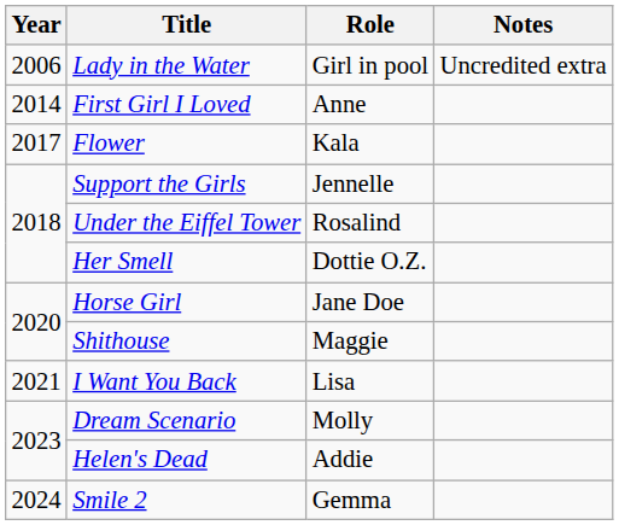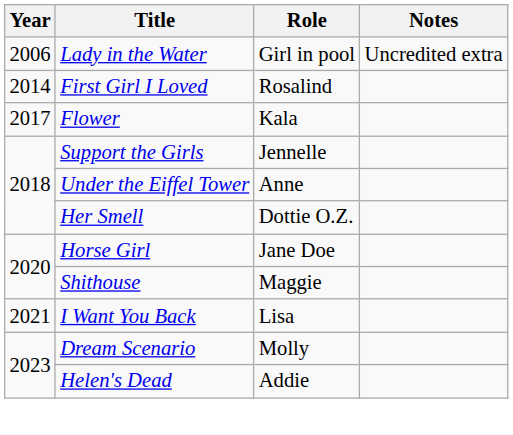First Girl I Loved | Role: Anne -> Rosalind
Under the Eiffel Tower | Role: Rosalind -> Anne
- row: 2024 | Smile 2 | Gemma
